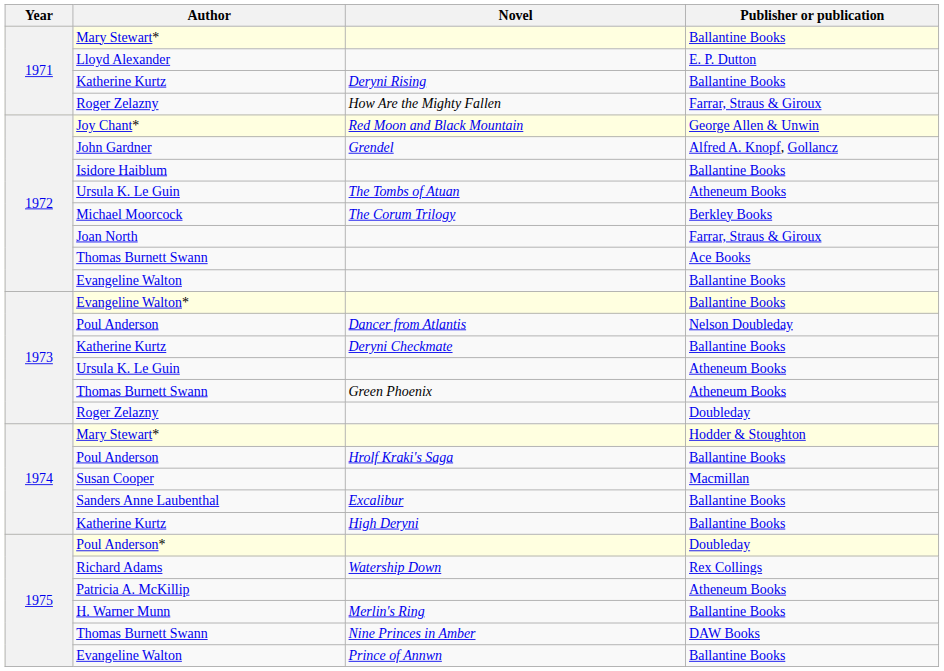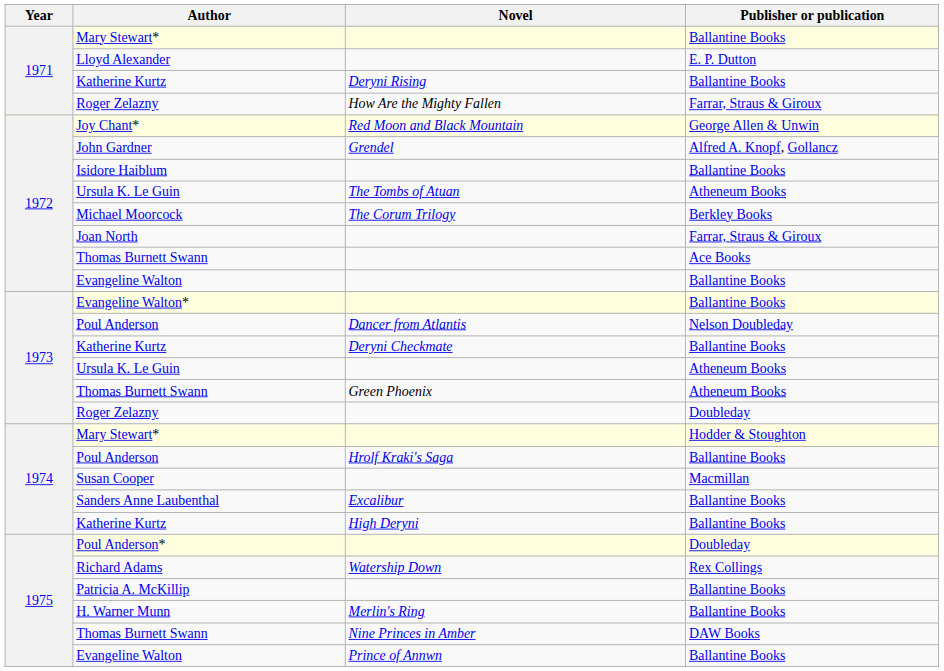Patricia A. McKillip | Publisher or publication: Atheneum Books -> Ballantine Books
